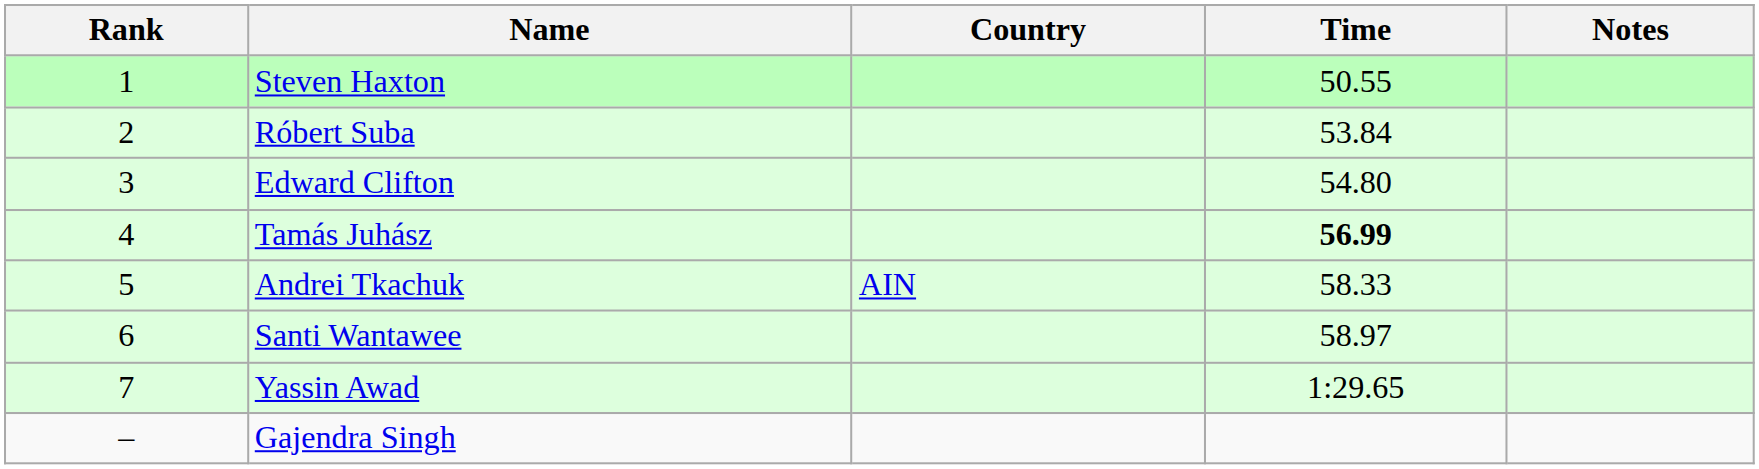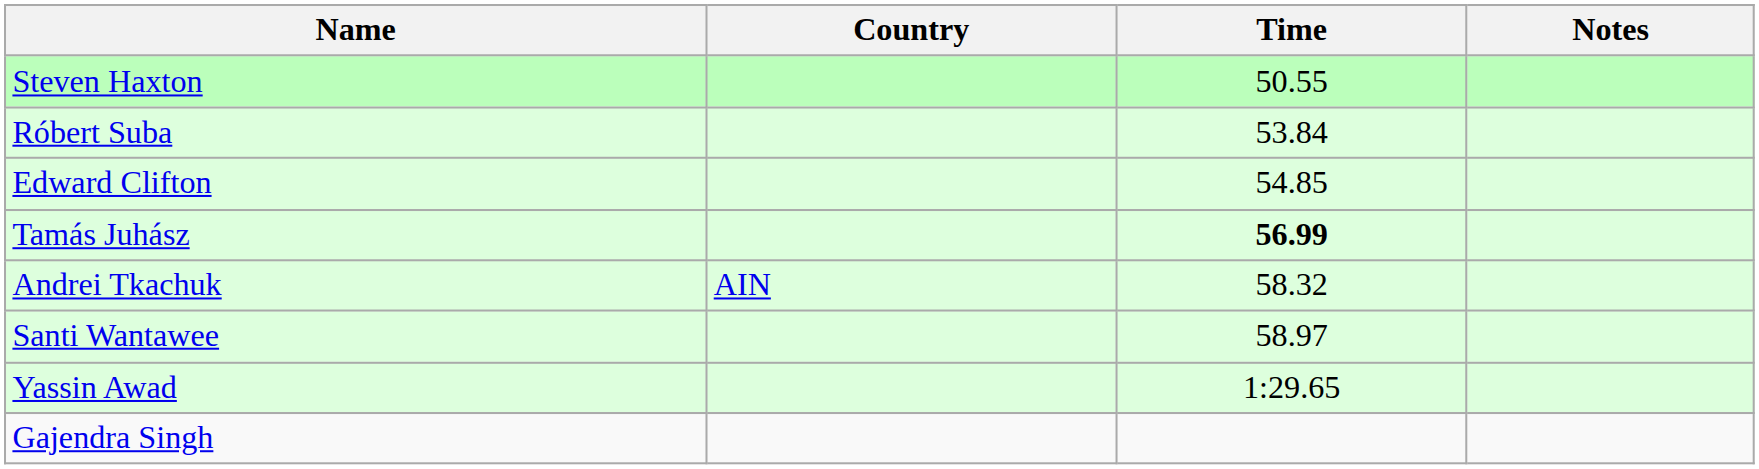- column: Rank | 1 | 2 | 3 | 4 | 5 | 6 | 7 | –
Edward Clifton | Time: 54.80 -> 54.85
Andrei Tkachuk | Time: 58.33 -> 58.32
